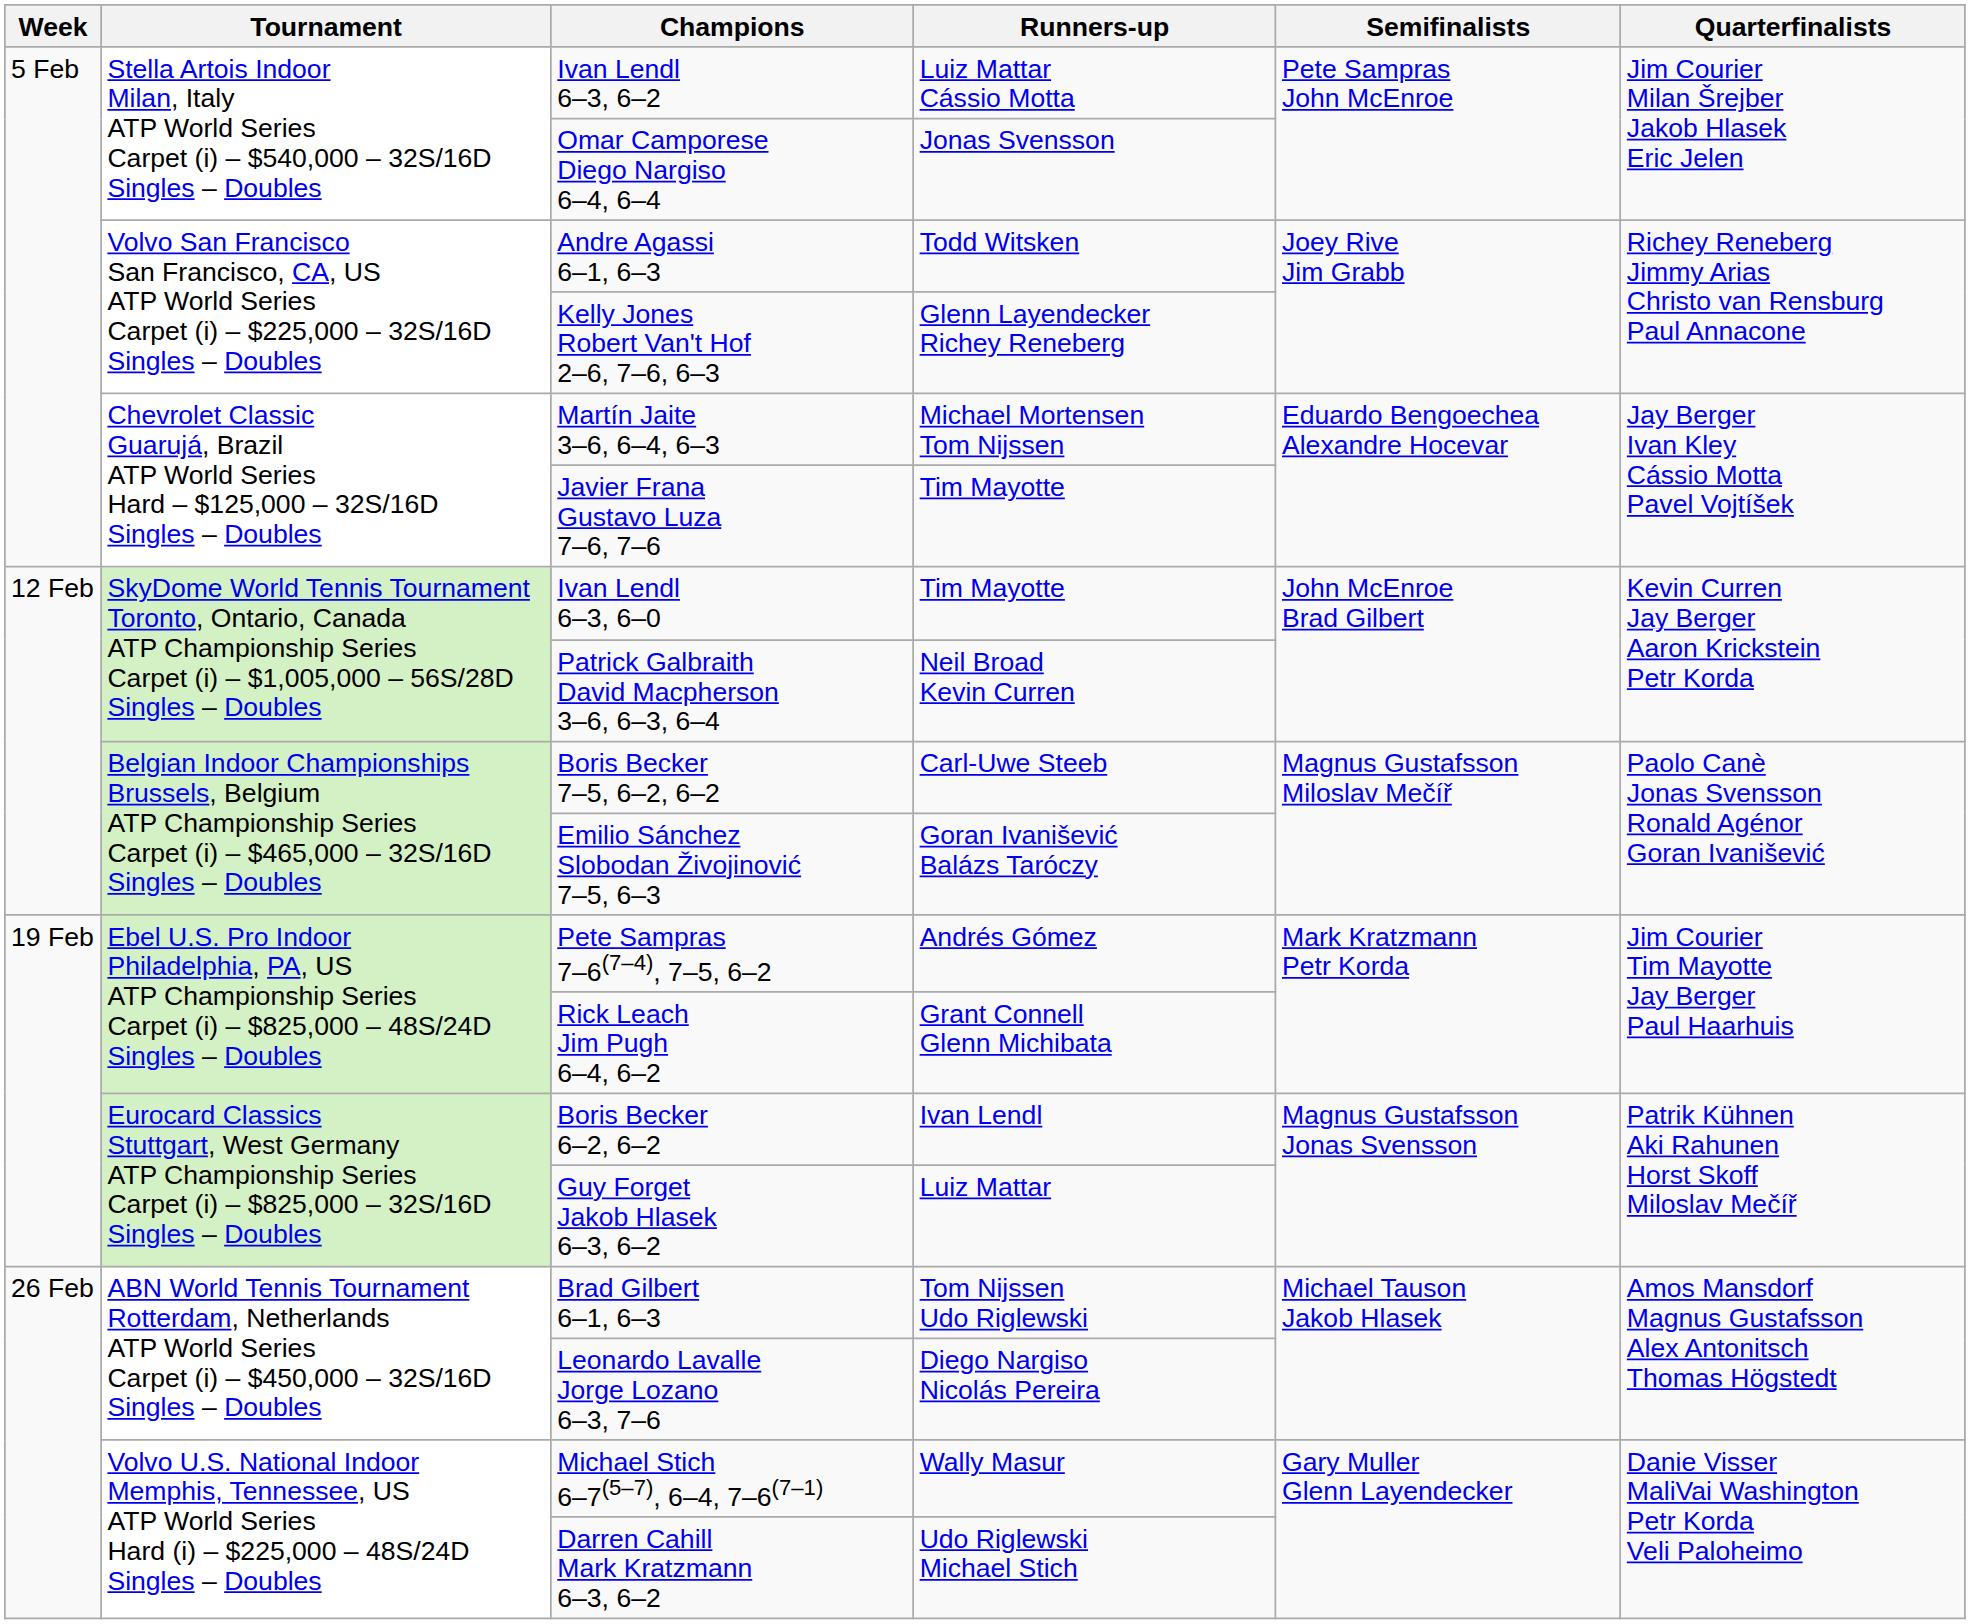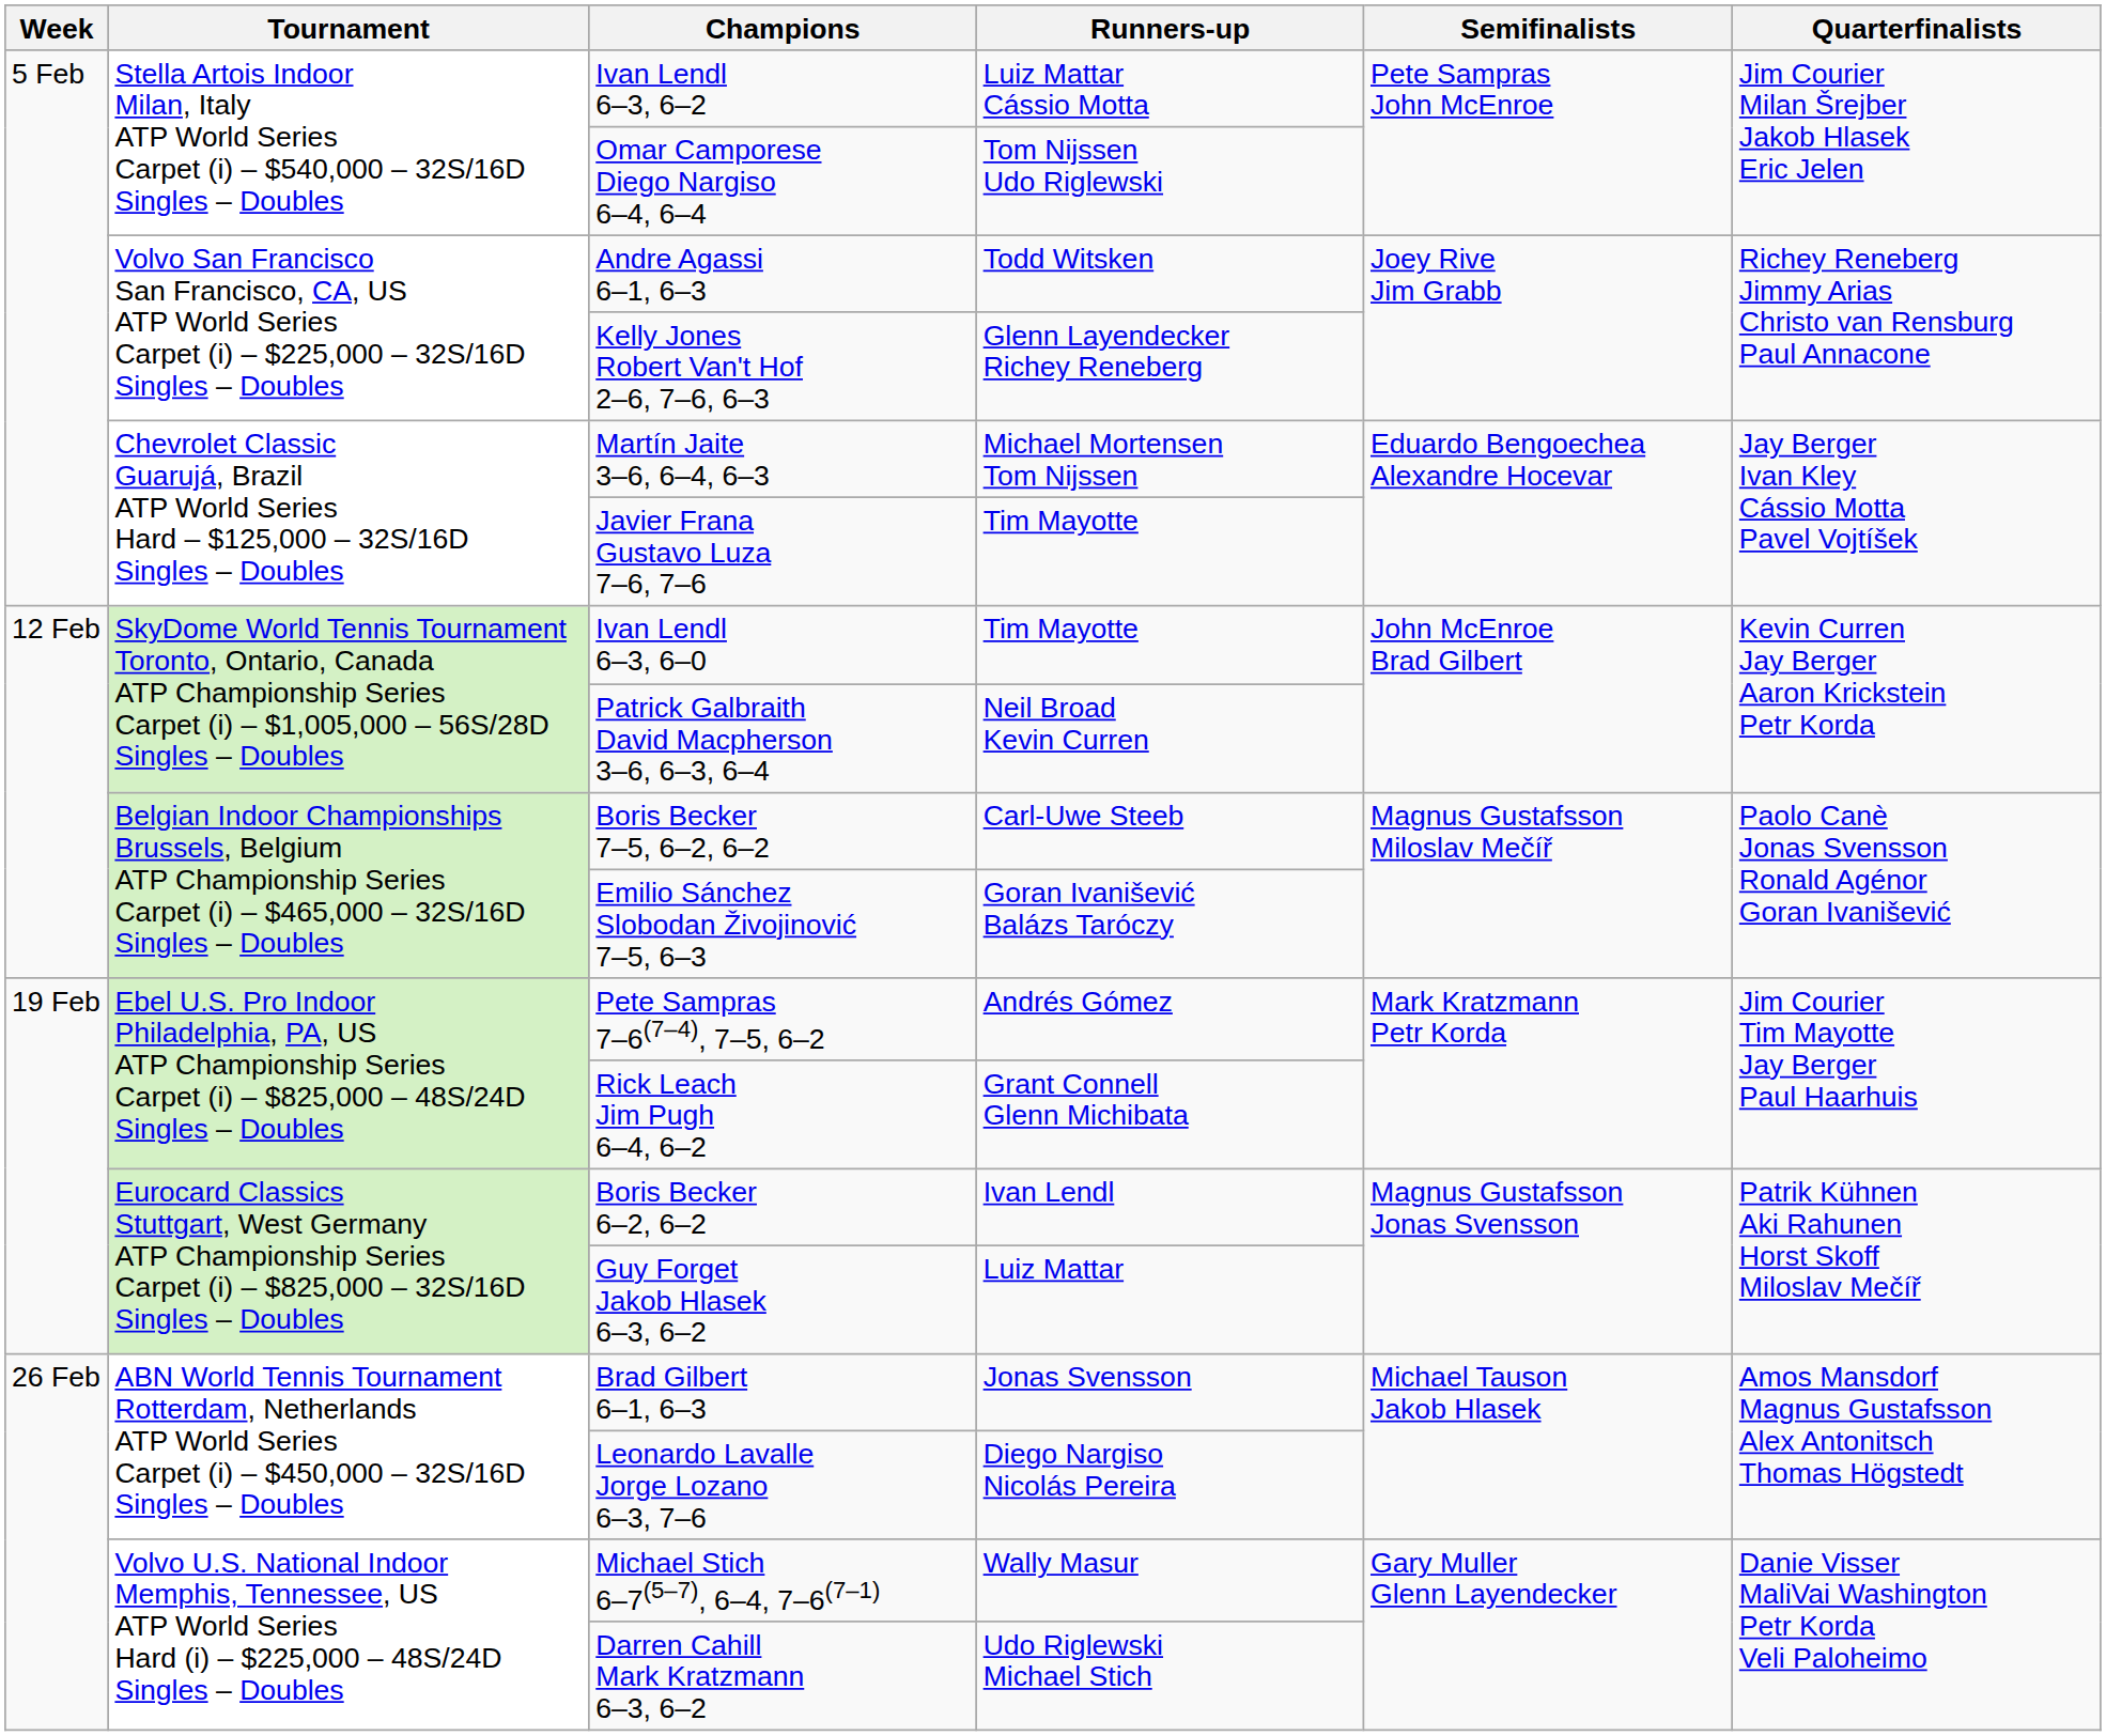Omar Camporese Diego Nargiso 6–4, 6–4 | Runners-up: Jonas Svensson -> Tom Nijssen Udo Riglewski
Brad Gilbert 6–1, 6–3 | Runners-up: Tom Nijssen Udo Riglewski -> Jonas Svensson
